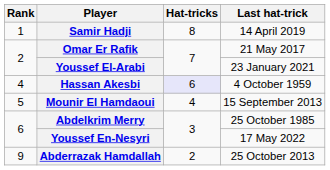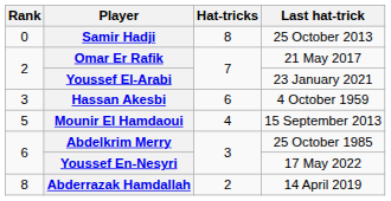Samir Hadji | Rank: 1 -> 0
Samir Hadji | Last hat-trick: 14 April 2019 -> 25 October 2013
Hassan Akesbi | Rank: 4 -> 3
Hassan Akesbi | Hat-tricks: lavender background -> no background
Abderrazak Hamdallah | Rank: 9 -> 8
Abderrazak Hamdallah | Last hat-trick: 25 October 2013 -> 14 April 2019
